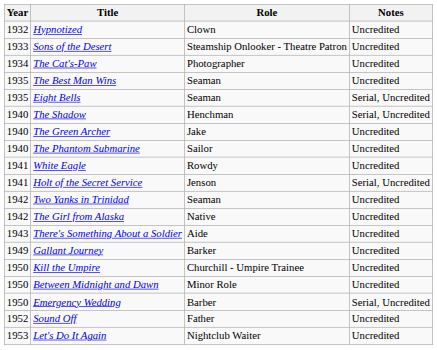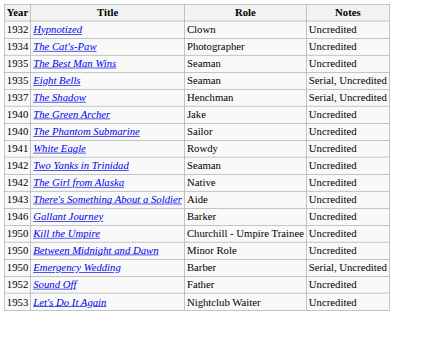- row: 1933 | Sons of the Desert | Steamship Onlooker - Theatre Patron | Uncredited
The Shadow | Year: 1940 -> 1937
- row: 1941 | Holt of the Secret Service | Jenson | Serial, Uncredited
Gallant Journey | Year: 1949 -> 1946
